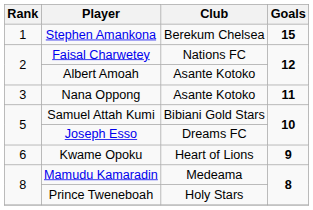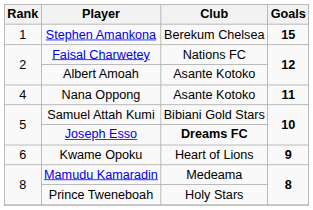Nana Oppong | Rank: 3 -> 4
Joseph Esso | Club: normal -> bold
